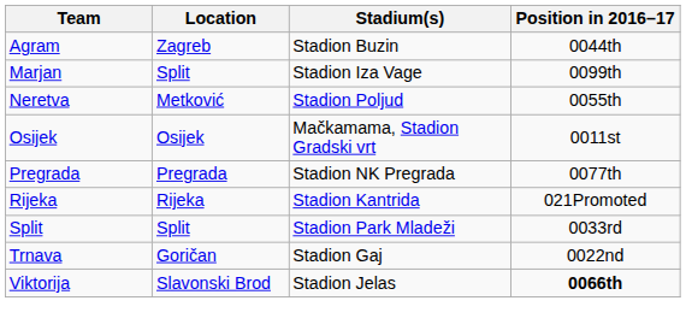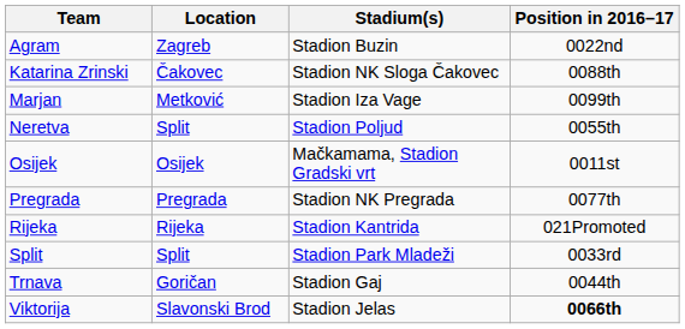Agram | Position in 2016–17: 0044th -> 0022nd
+ row: Katarina Zrinski | Čakovec | Stadion NK Sloga Čakovec | 0088th
Marjan | Location: Split -> Metković
Neretva | Location: Metković -> Split
Trnava | Position in 2016–17: 0022nd -> 0044th
